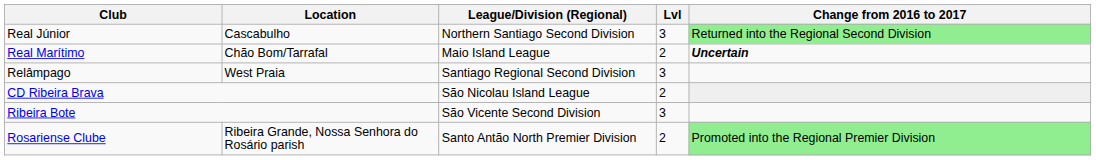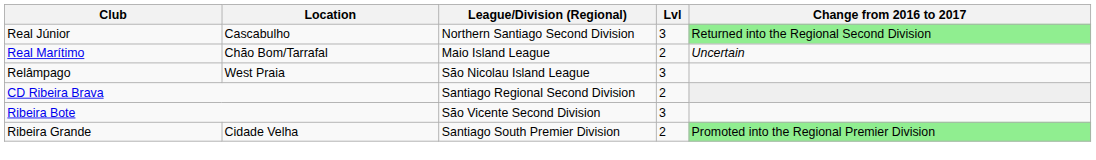Real Marítimo | Change from 2016 to 2017: bold -> normal
Relâmpago | League/Division (Regional): Santiago Regional Second Division -> São Nicolau Island League
CD Ribeira Brava | League/Division (Regional): São Nicolau Island League -> Santiago Regional Second Division
+ row: Ribeira Grande | Cidade Velha | Santiago South Premier Division | 2 | Promoted into the Regional Premier Division
- row: Rosariense Clube | Ribeira Grande, Nossa Senhora do Rosário parish | Santo Antão North Premier Division | 2 | Promoted into the Regional Premier Division
